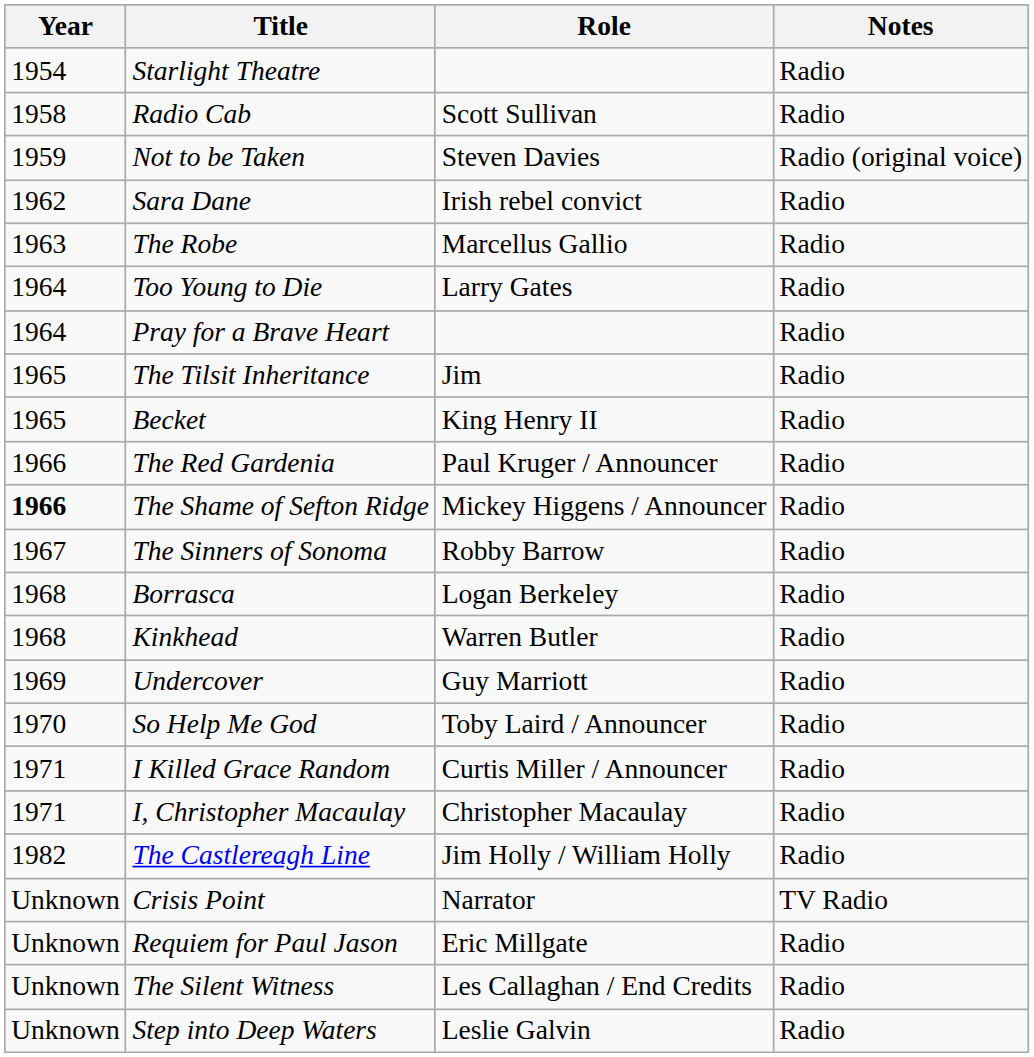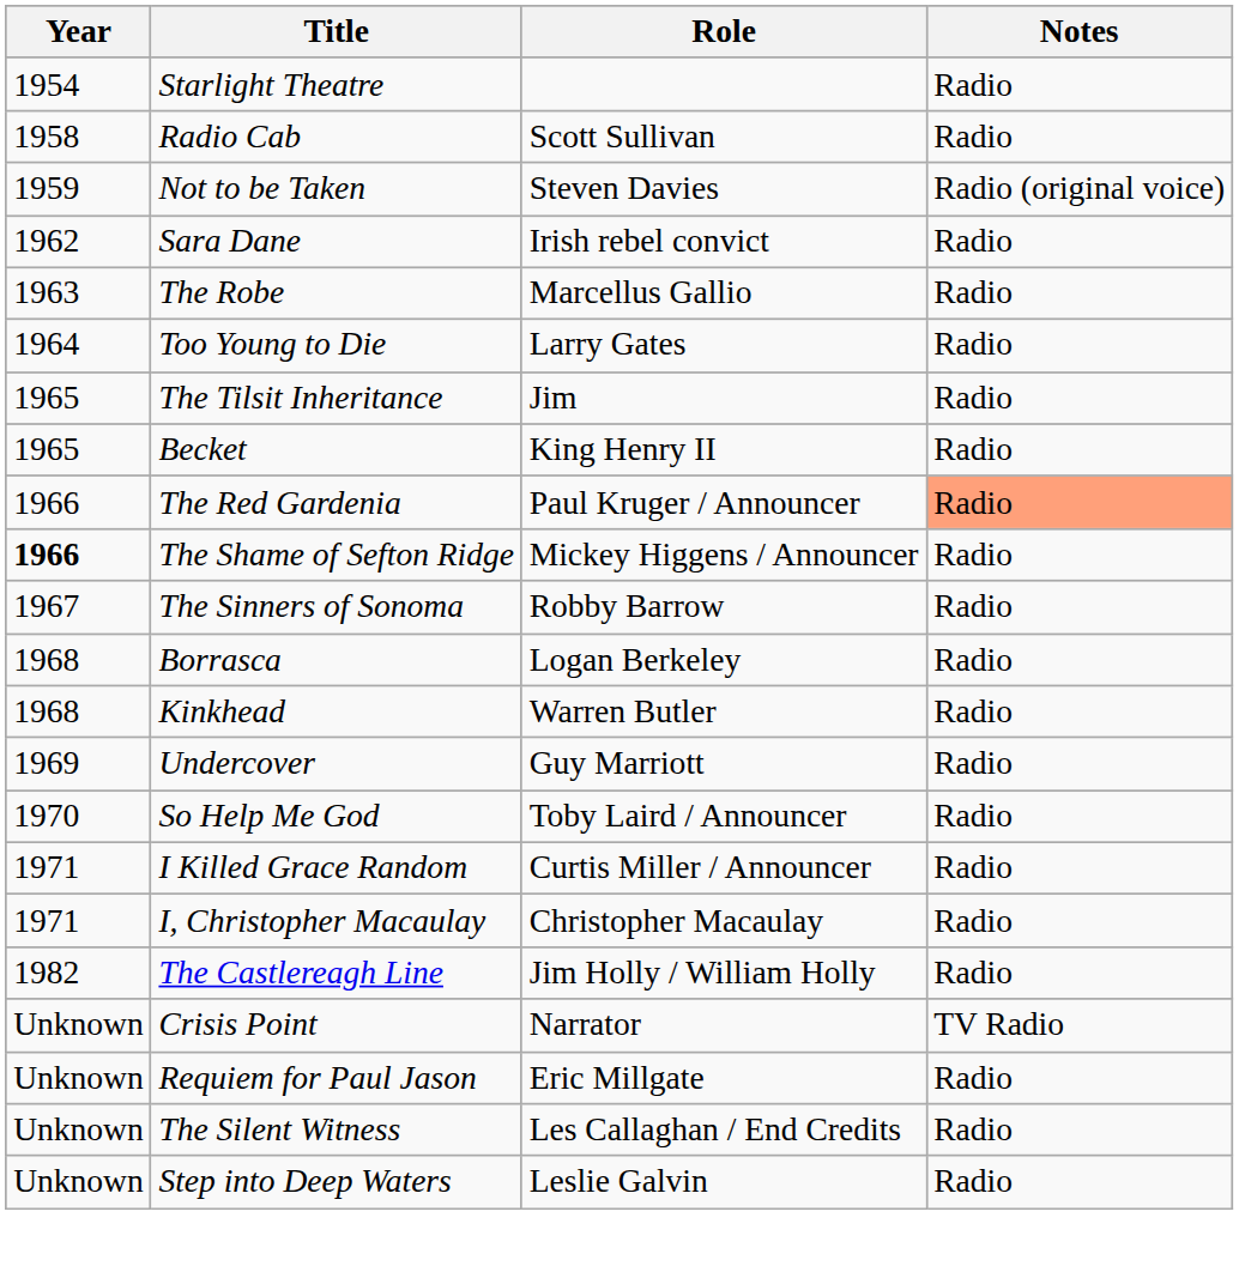- row: 1964 | Pray for a Brave Heart | Radio
The Red Gardenia | Notes: no background -> lightsalmon background
